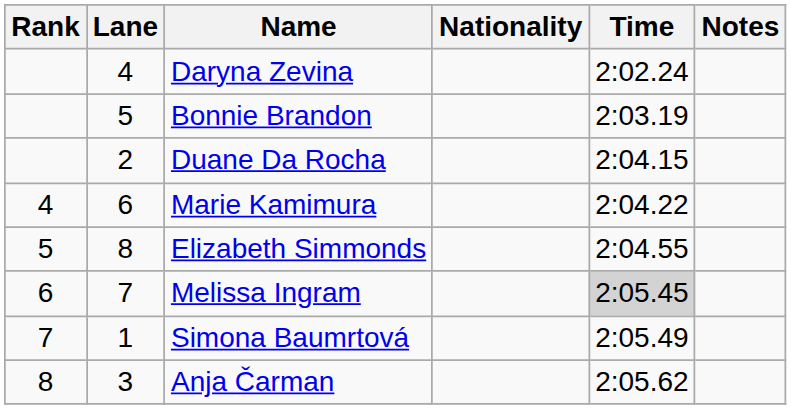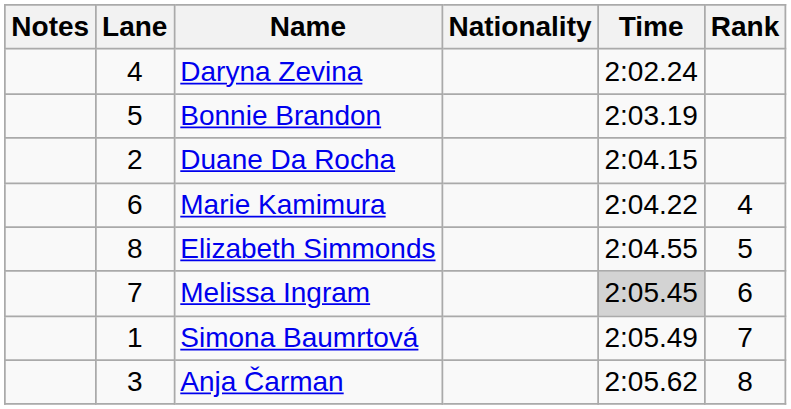columns swapped: Rank <-> Notes
